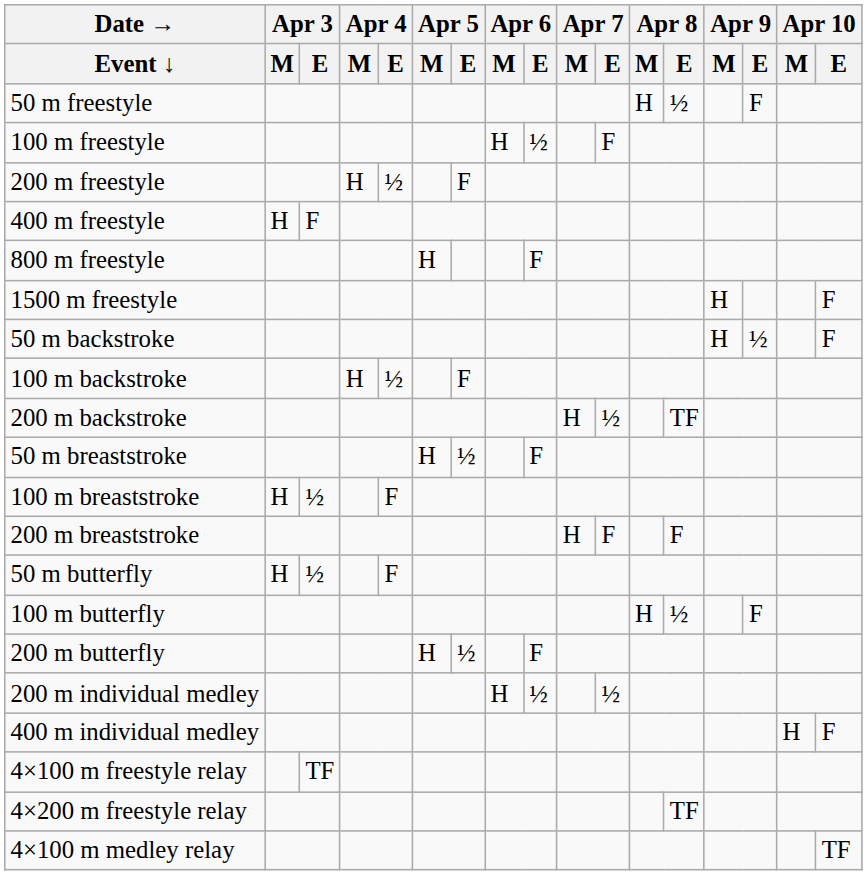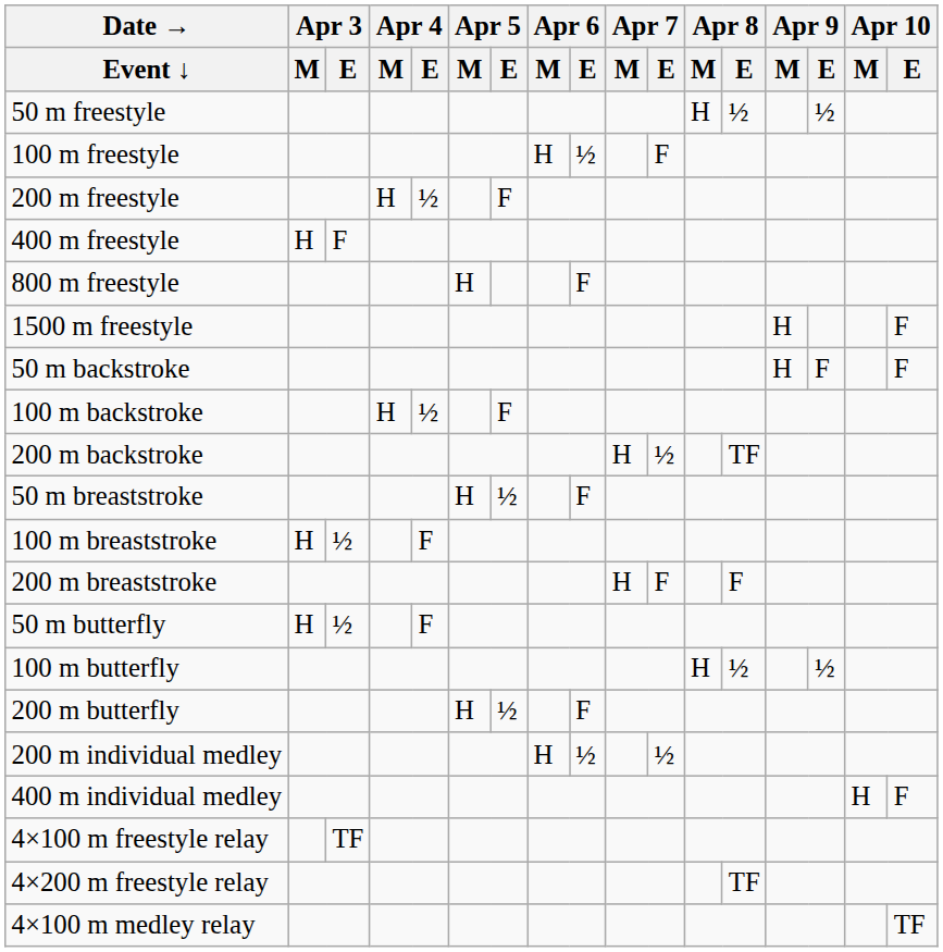50 m freestyle | Apr 9 / E: F -> ½
50 m backstroke | Apr 9 / E: ½ -> F
100 m butterfly | Apr 9 / E: F -> ½
